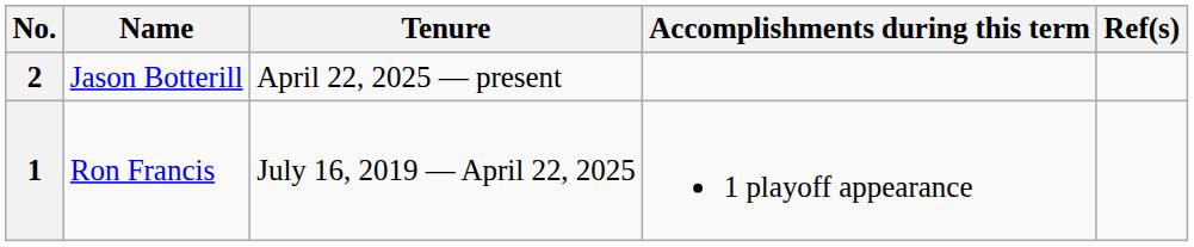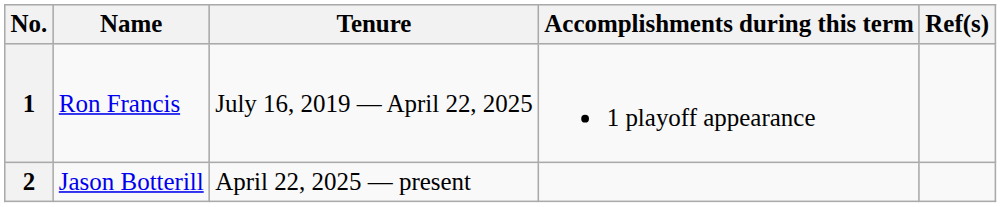rows swapped: 1 <-> 2
